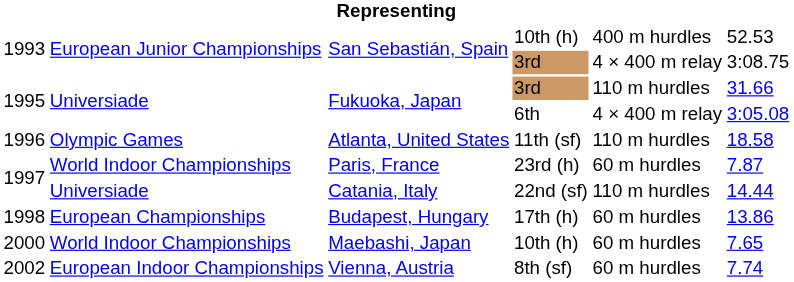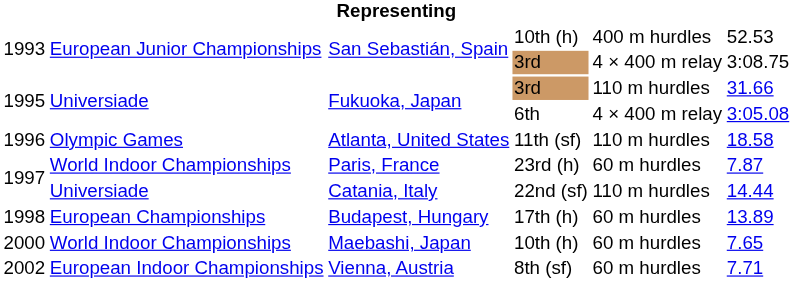Budapest, Hungary | column 6: 13.86 -> 13.89
Vienna, Austria | column 6: 7.74 -> 7.71
